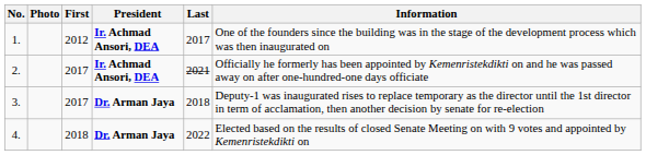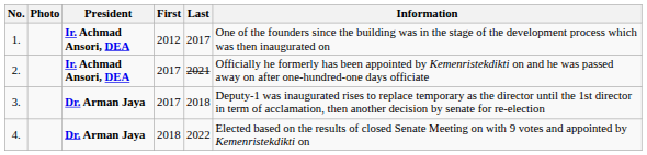columns swapped: President <-> First
